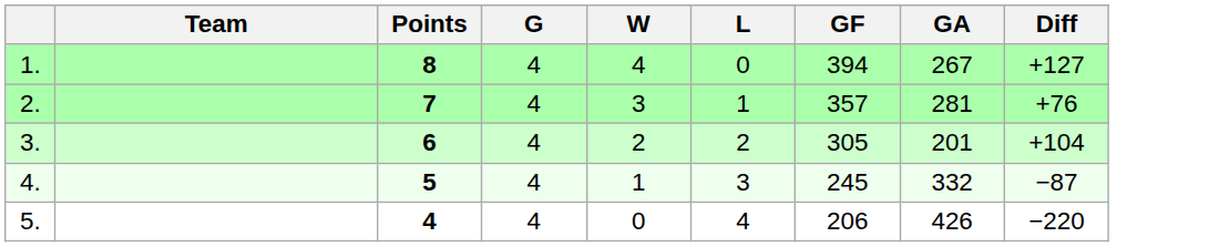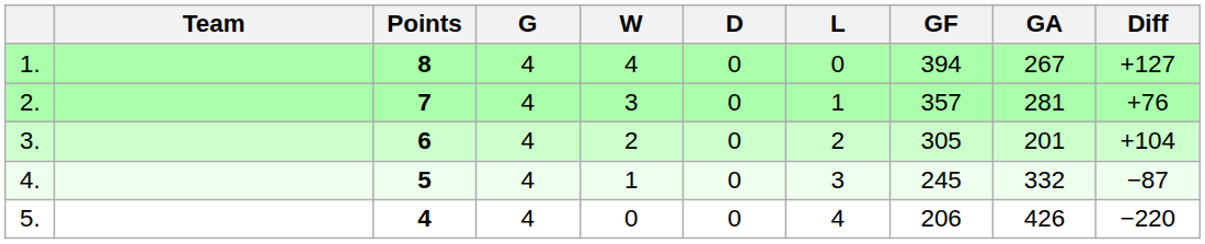+ column: D | 0 | 0 | 0 | 0 | 0
